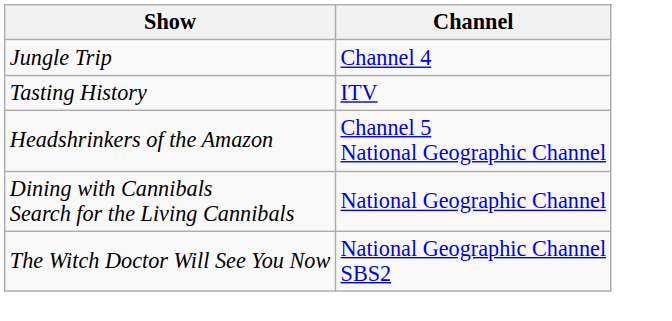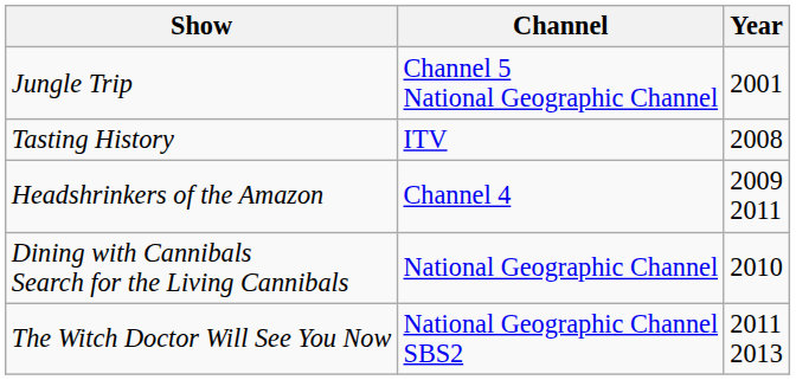+ column: Year | 2001 | 2008 | 2009 2011 | 2010 | 2011 2013
Jungle Trip | Channel: Channel 4 -> Channel 5 National Geographic Channel
Headshrinkers of the Amazon | Channel: Channel 5 National Geographic Channel -> Channel 4
